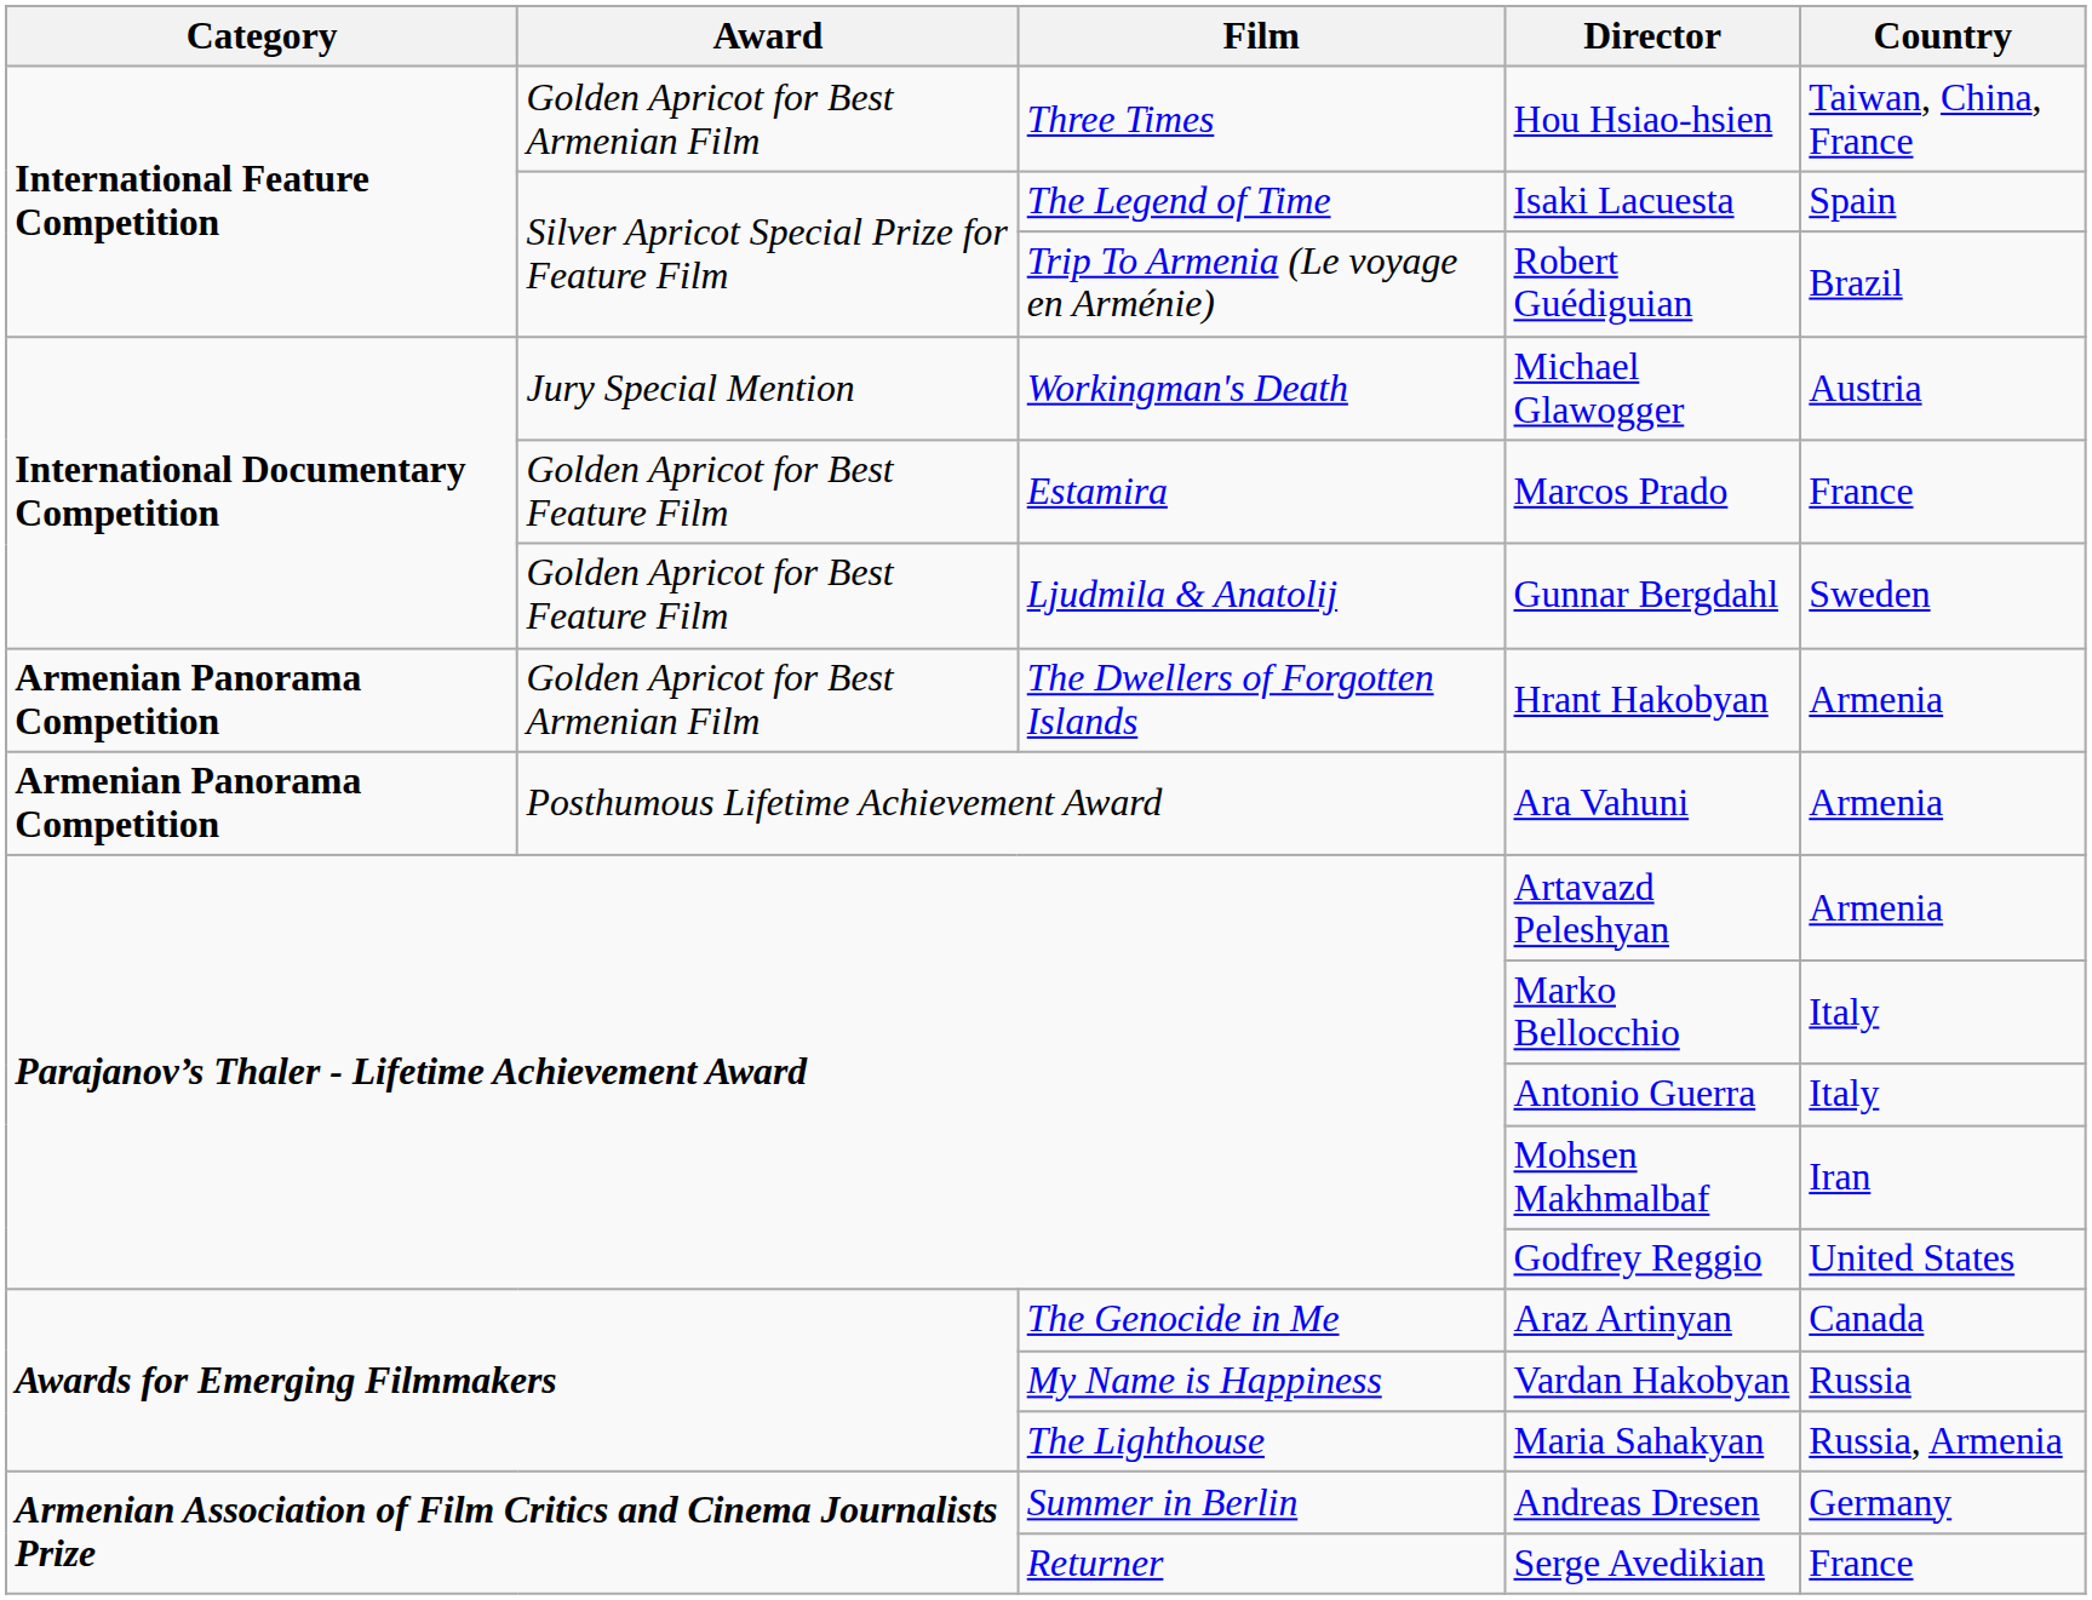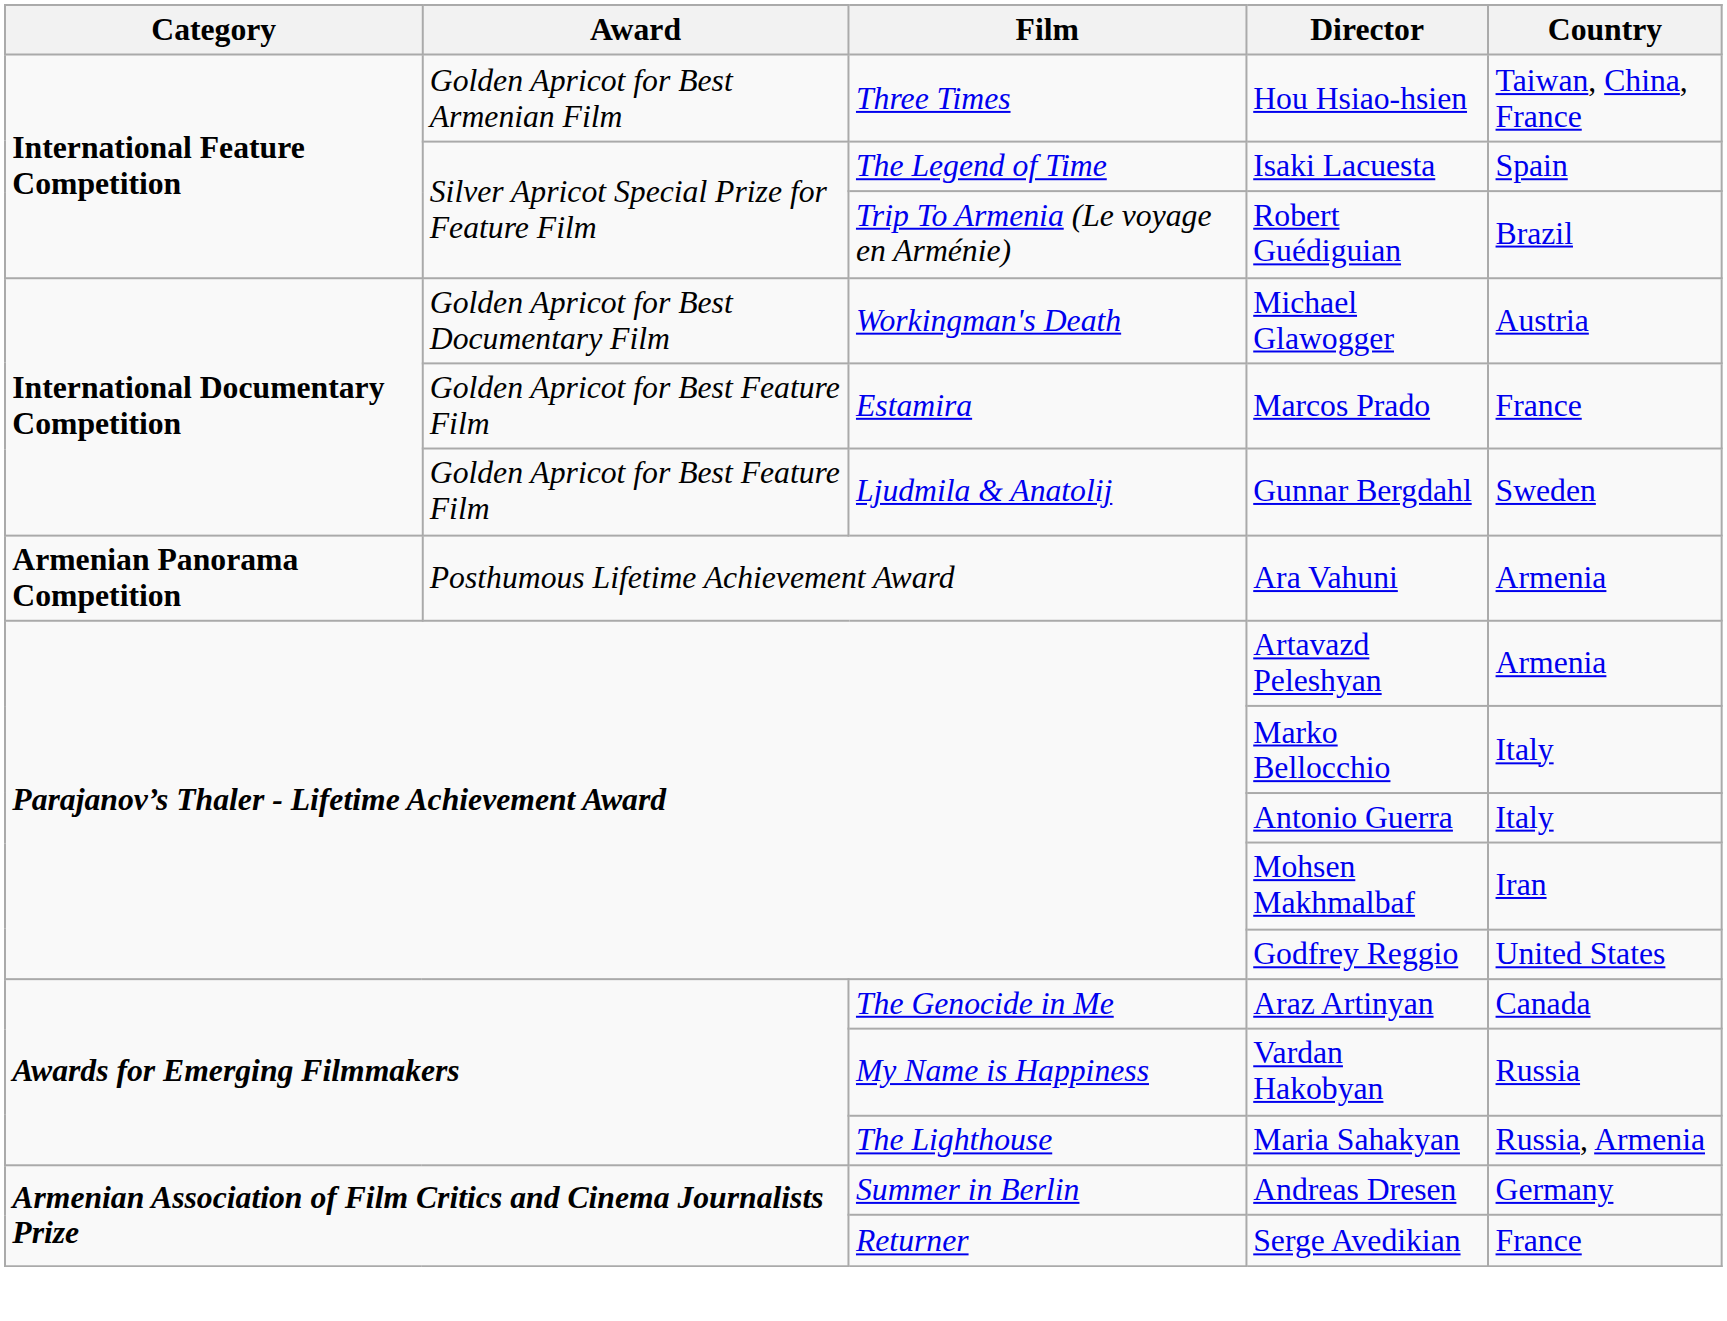Michael Glawogger | Award: Jury Special Mention -> Golden Apricot for Best Documentary Film
- row: Armenian Panorama Competition | Golden Apricot for Best Armenian Film | The Dwellers of Forgotten Islands | Hrant Hakobyan | Armenia
